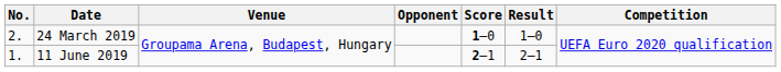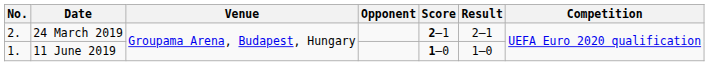24 March 2019 | Score: 1–0 -> 2–1
24 March 2019 | Result: 1–0 -> 2–1
11 June 2019 | Score: 2–1 -> 1–0
11 June 2019 | Result: 2–1 -> 1–0
